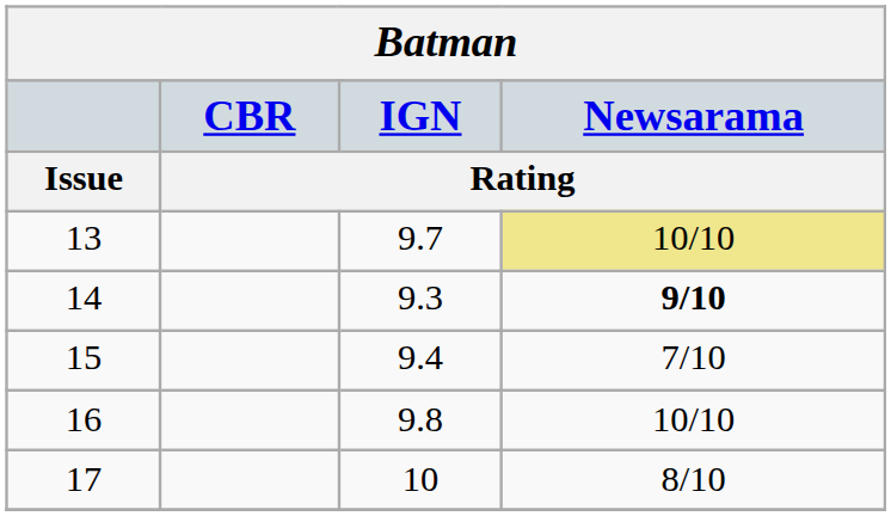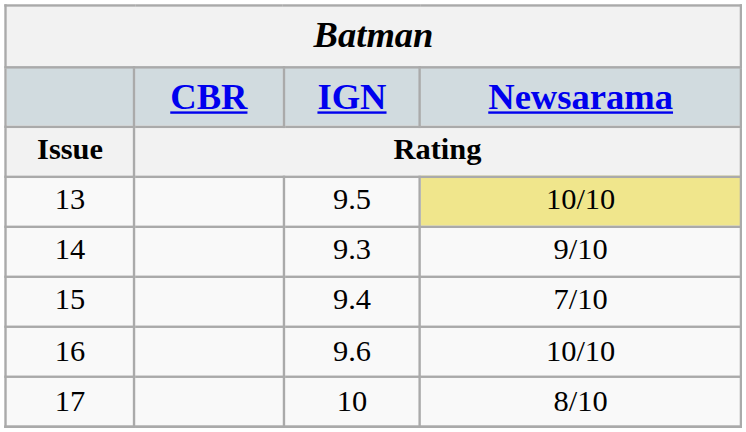13 | IGN / Rating: 9.7 -> 9.5
14 | Newsarama / Rating: bold -> normal
16 | IGN / Rating: 9.8 -> 9.6
